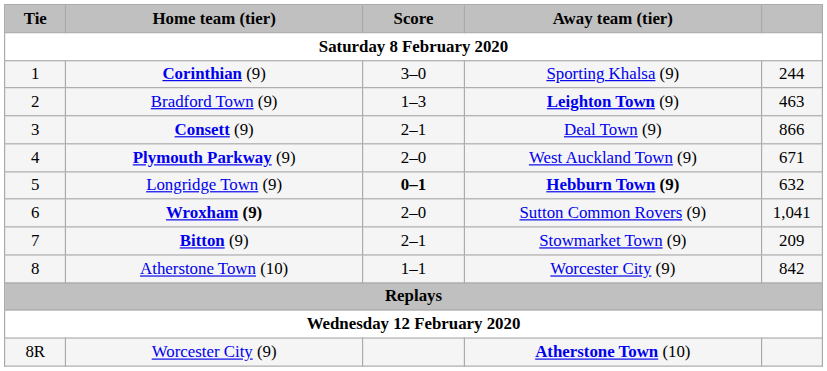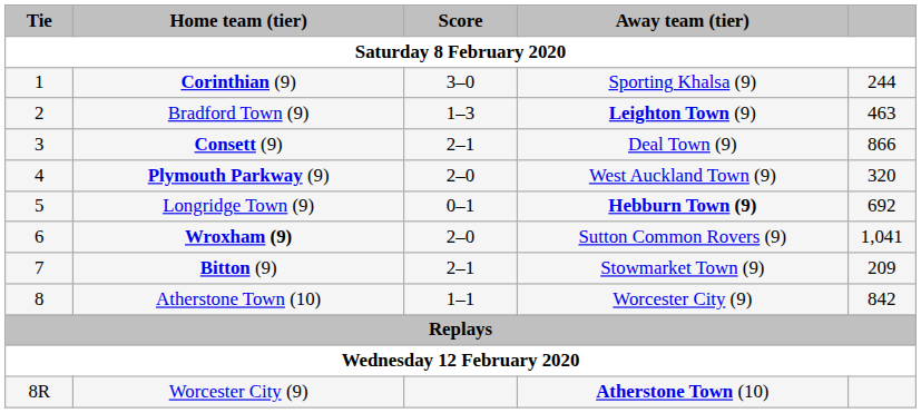Plymouth Parkway (9) | column 5: 671 -> 320
Longridge Town (9) | Score: bold -> normal
Longridge Town (9) | column 5: 632 -> 692
